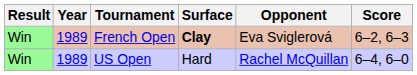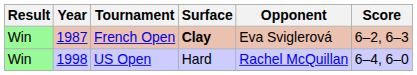French Open | Year: 1989 -> 1987
US Open | Year: 1989 -> 1998
